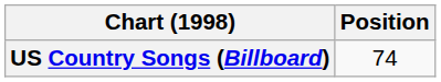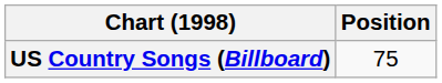US Country Songs (Billboard) | Position: 74 -> 75
